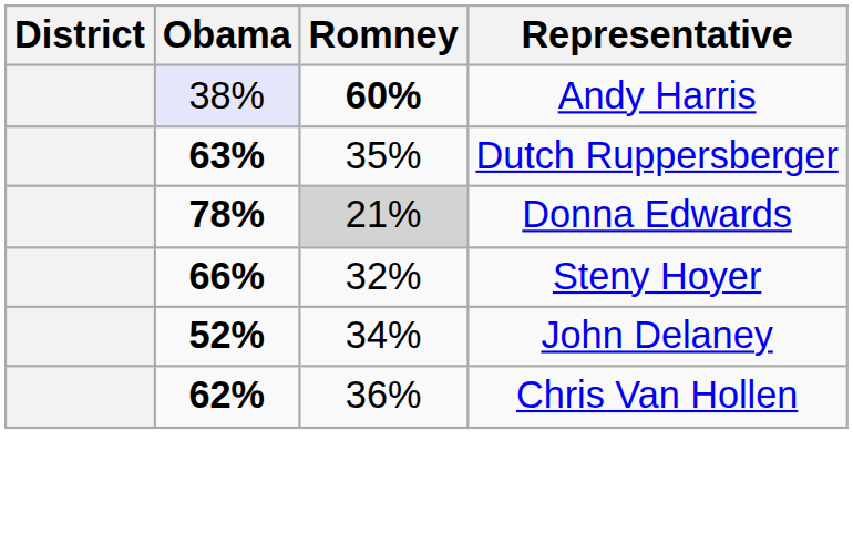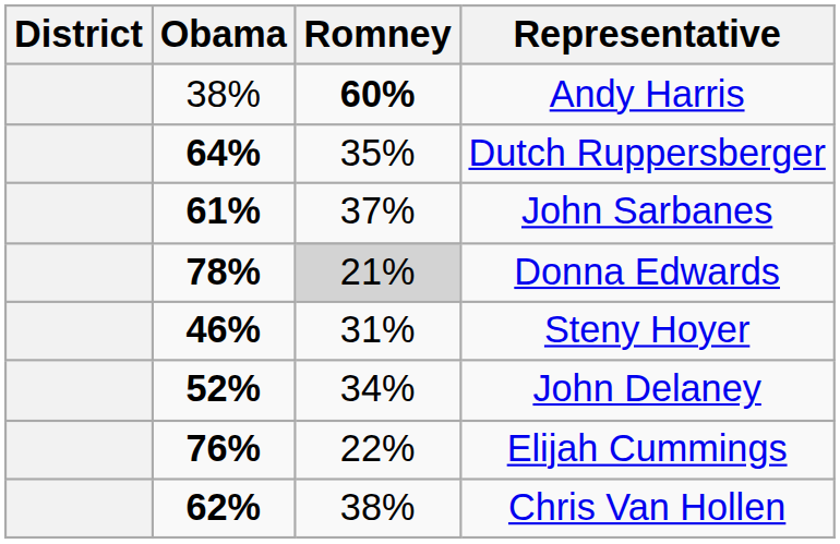Andy Harris | Obama: lavender background -> no background
Dutch Ruppersberger | Obama: 63% -> 64%
+ row: 61% | 37% | John Sarbanes
Steny Hoyer | Obama: 66% -> 46%
Steny Hoyer | Romney: 32% -> 31%
+ row: 76% | 22% | Elijah Cummings
Chris Van Hollen | Romney: 36% -> 38%
